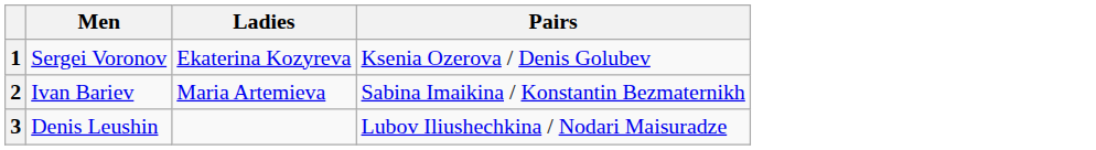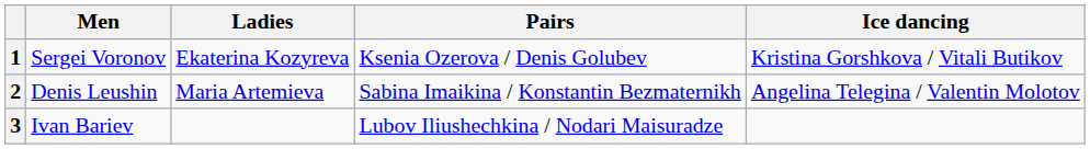+ column: Ice dancing | Kristina Gorshkova / Vitali Butikov | Angelina Telegina / Valentin Molotov
2 | Men: Ivan Bariev -> Denis Leushin
3 | Men: Denis Leushin -> Ivan Bariev
